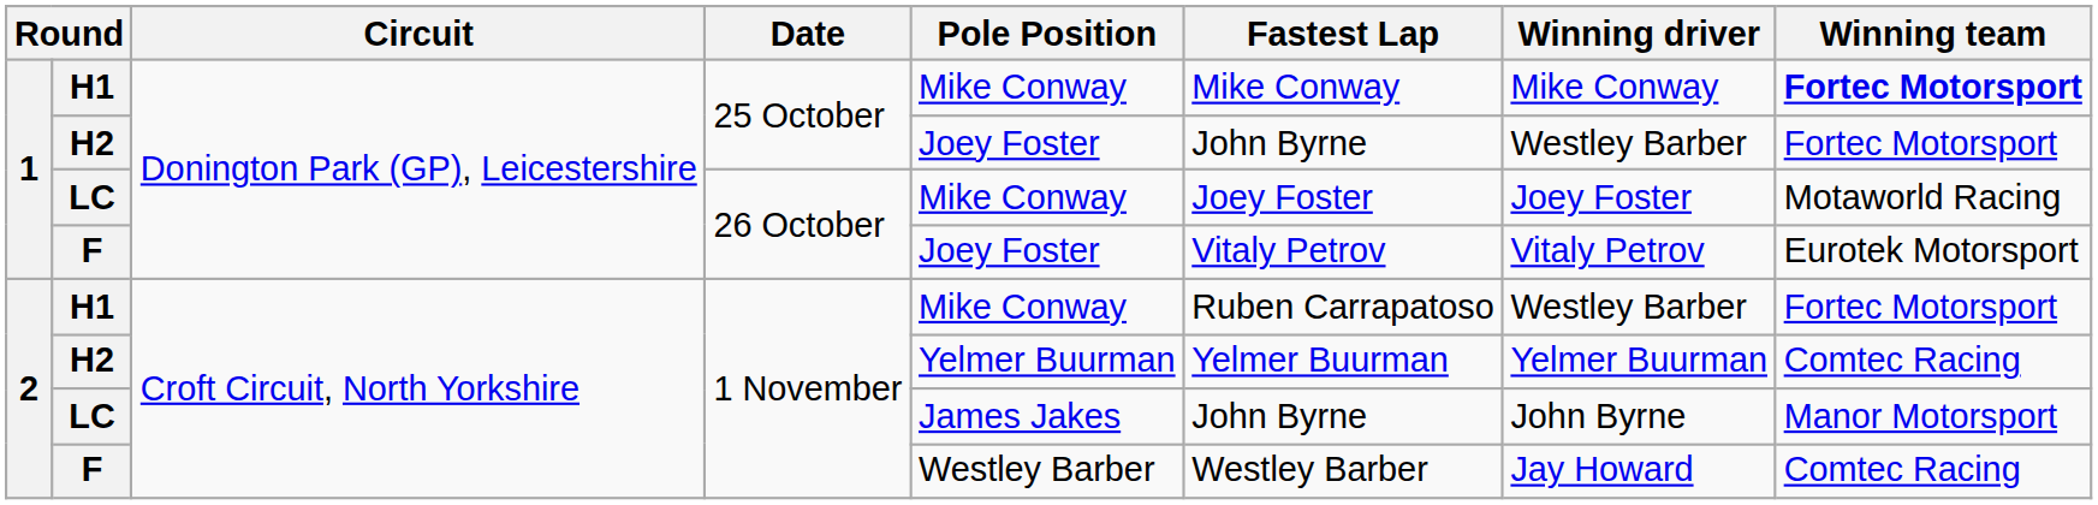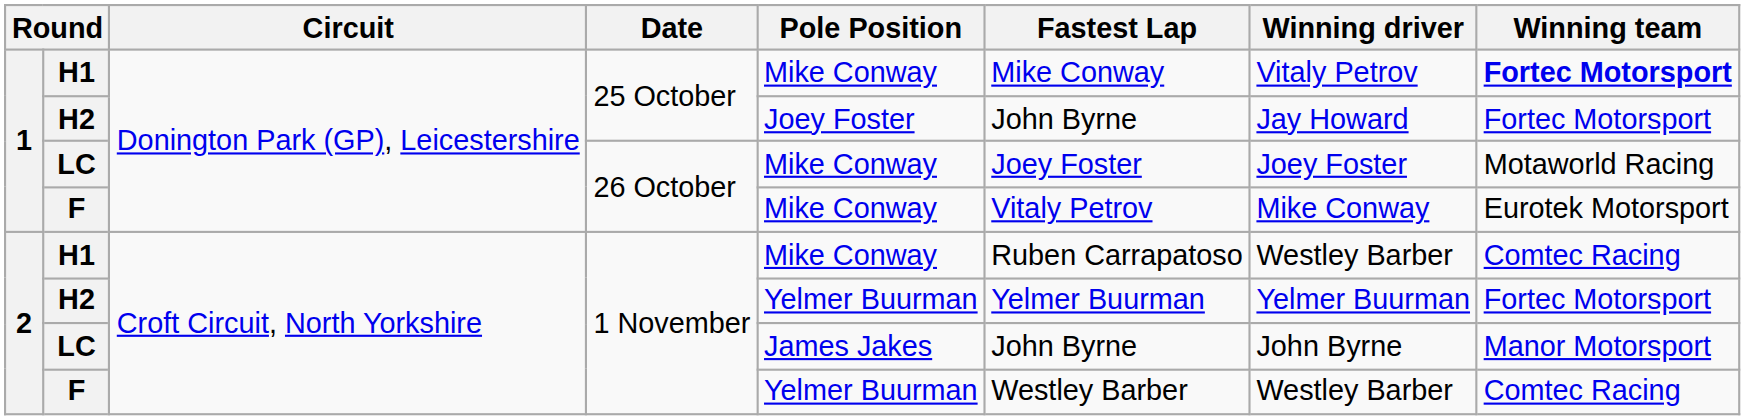H1 / 25 October | Winning driver: Mike Conway -> Vitaly Petrov
H2 / 25 October | Winning driver: Westley Barber -> Jay Howard
F / 26 October | Pole Position: Joey Foster -> Mike Conway
F / 26 October | Winning driver: Vitaly Petrov -> Mike Conway
H1 / 1 November | Winning team: Fortec Motorsport -> Comtec Racing
H2 / 1 November | Winning team: Comtec Racing -> Fortec Motorsport
F / 1 November | Pole Position: Westley Barber -> Yelmer Buurman
F / 1 November | Winning driver: Jay Howard -> Westley Barber
